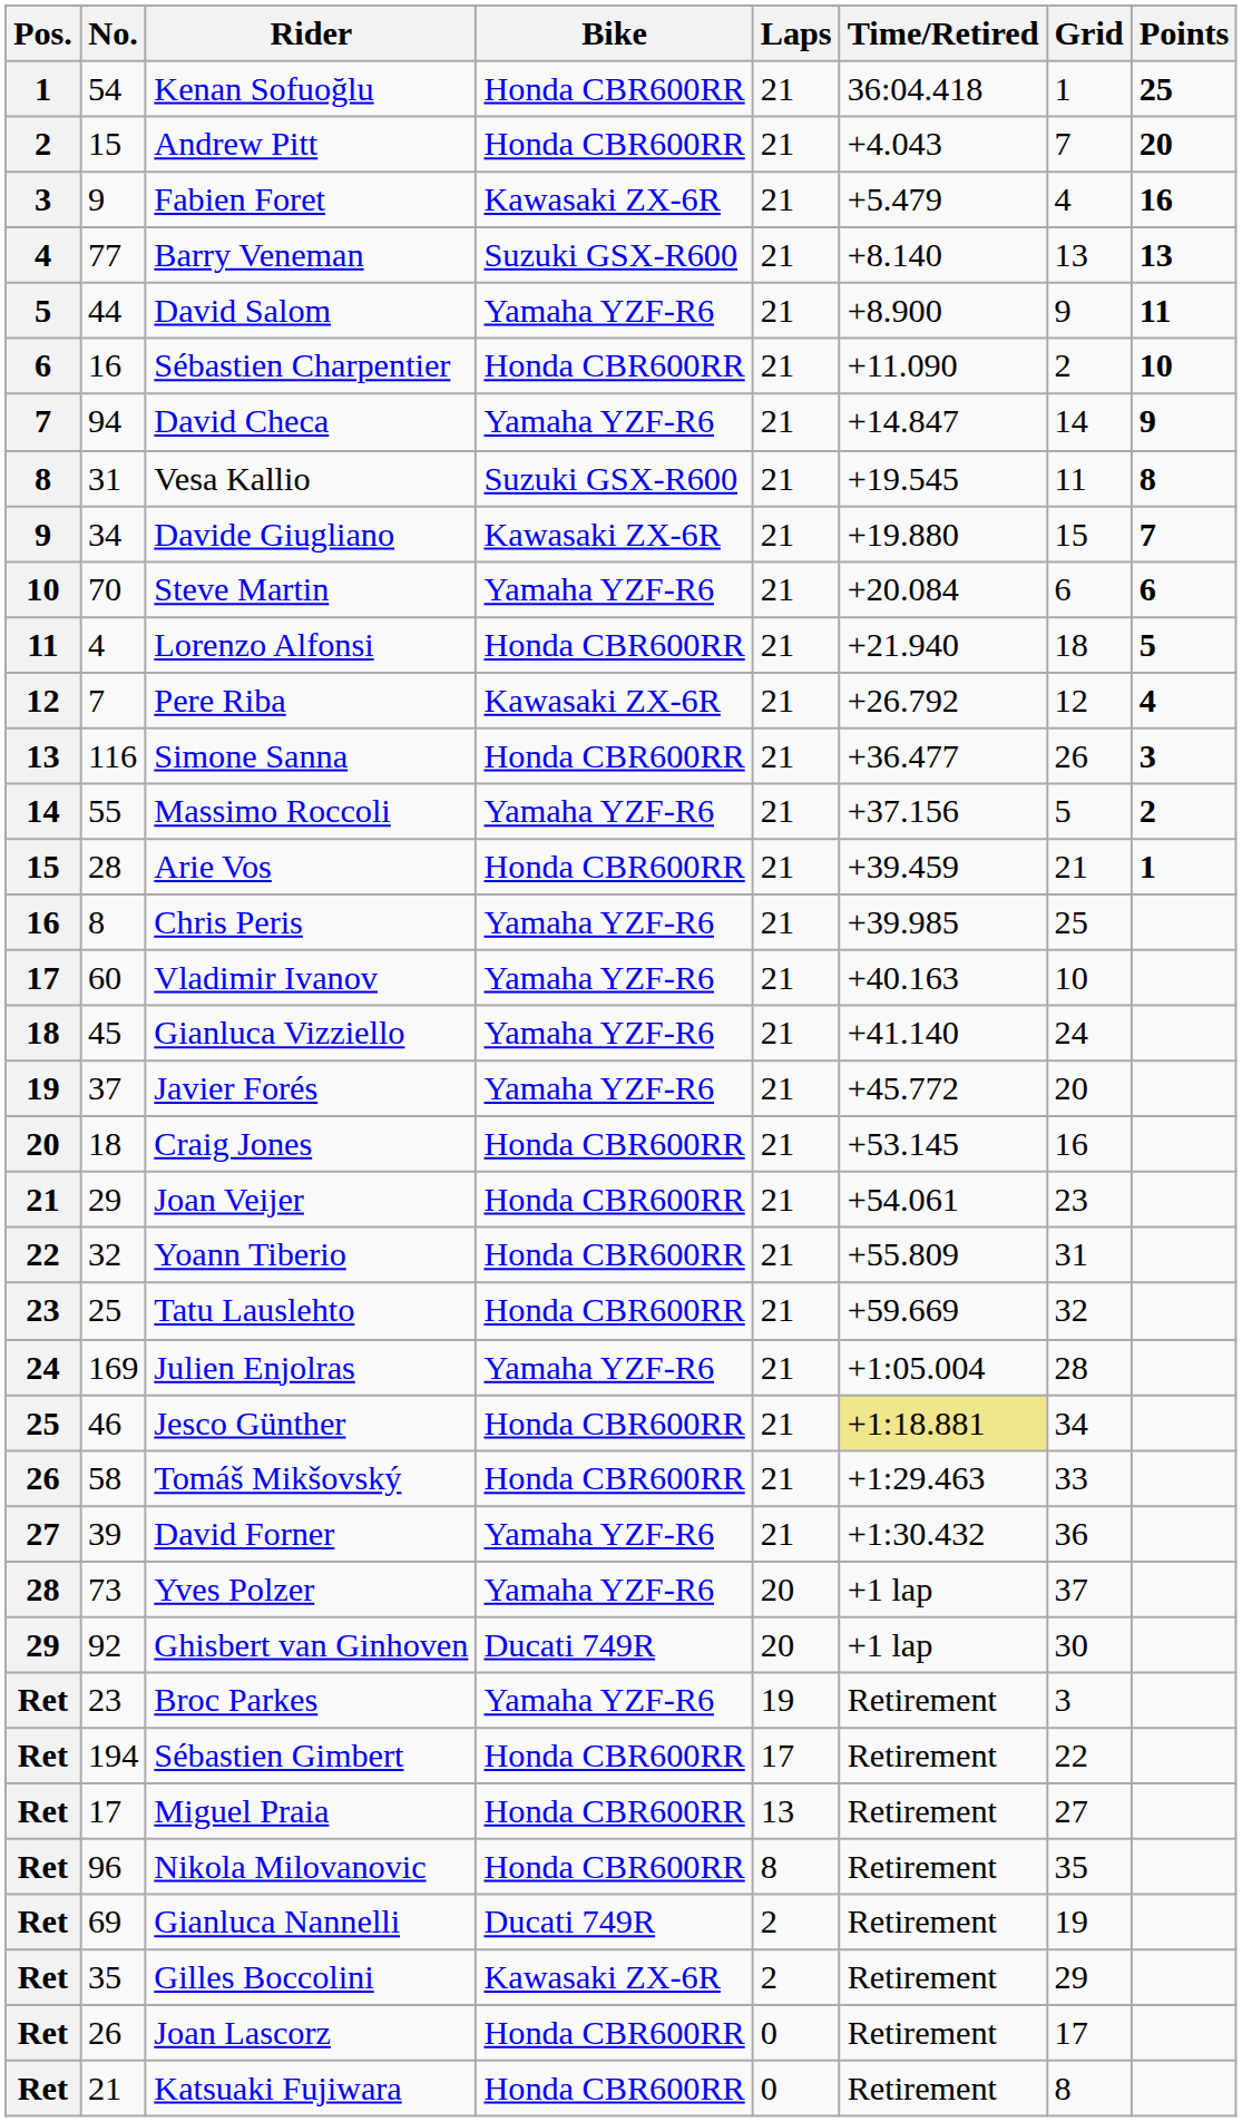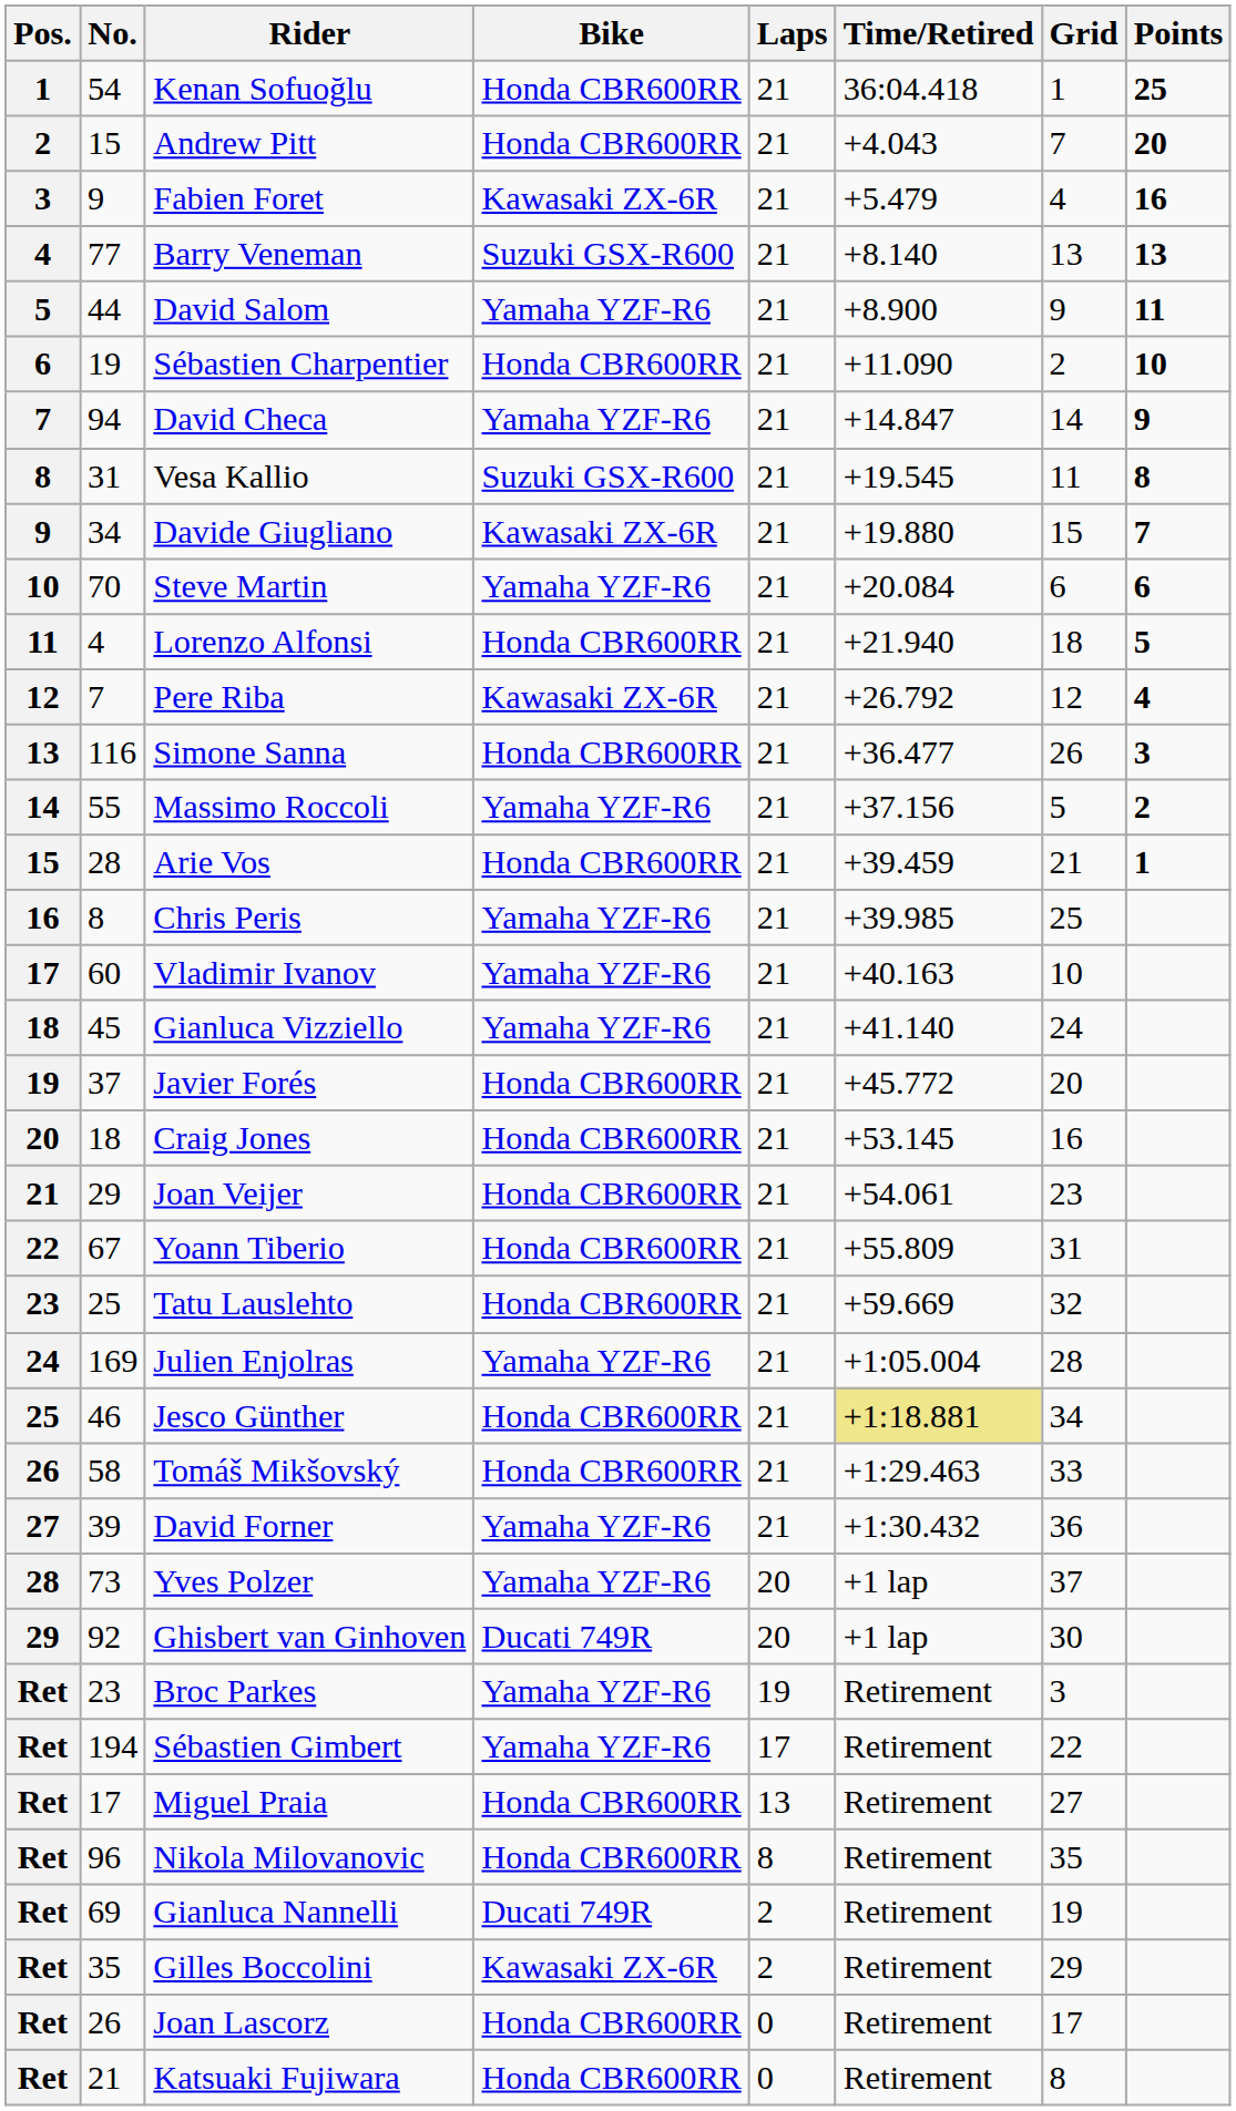Sébastien Charpentier | No.: 16 -> 19
Javier Forés | Bike: Yamaha YZF-R6 -> Honda CBR600RR
Yoann Tiberio | No.: 32 -> 67
Sébastien Gimbert | Bike: Honda CBR600RR -> Yamaha YZF-R6
